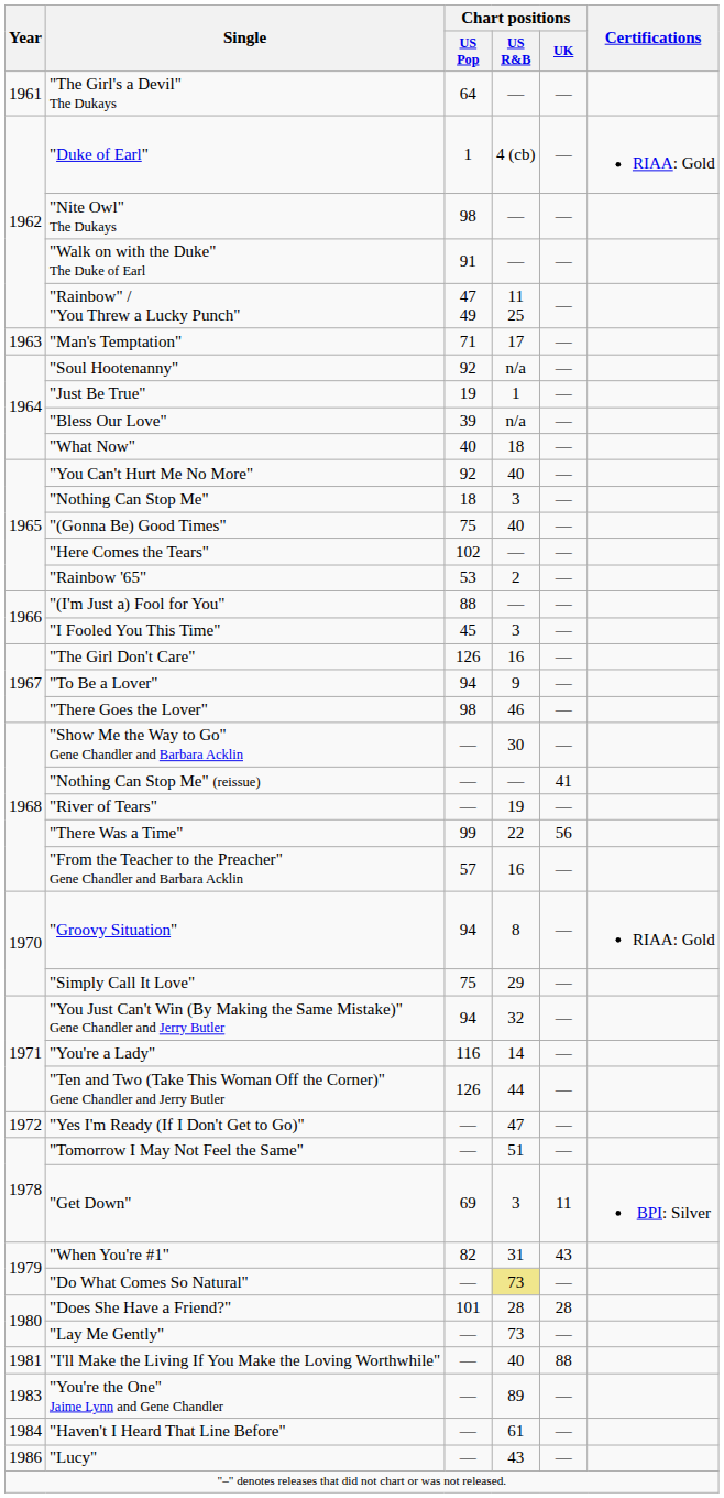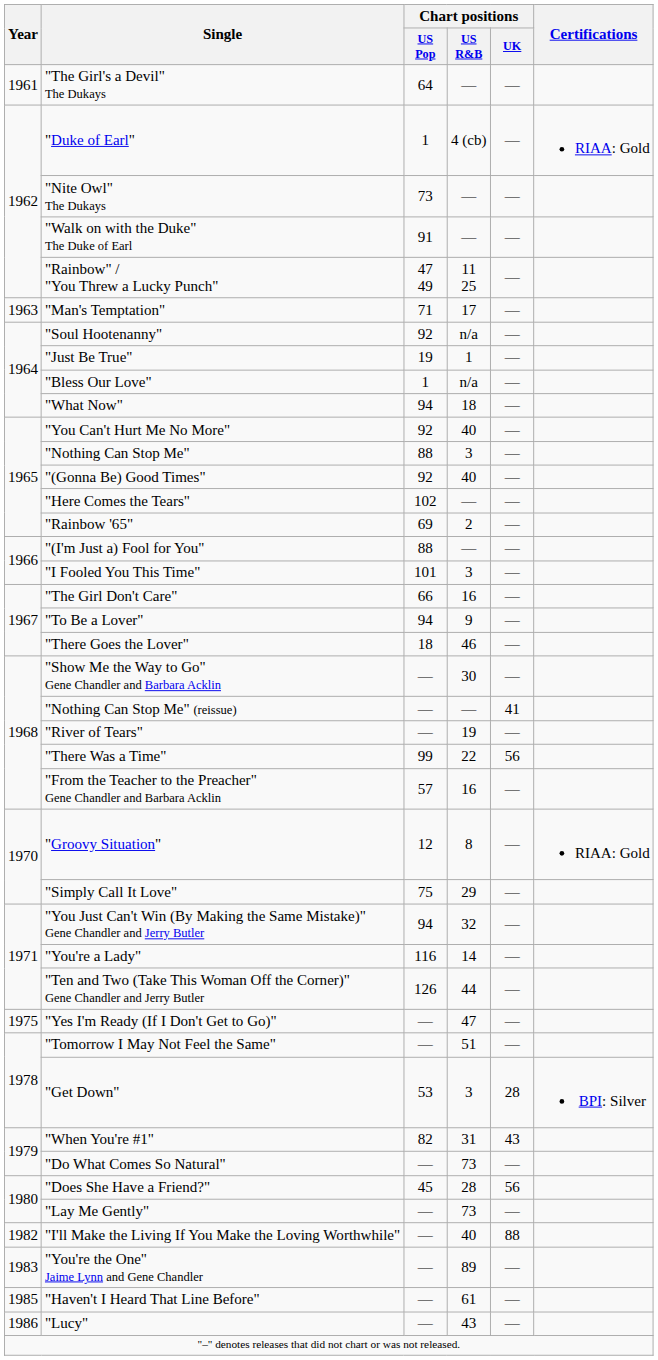"Nite Owl" The Dukays | Chart positions / US Pop: 98 -> 73
"Bless Our Love" | Chart positions / US Pop: 39 -> 1
"What Now" | Chart positions / US Pop: 40 -> 94
"Nothing Can Stop Me" | Chart positions / US Pop: 18 -> 88
"(Gonna Be) Good Times" | Chart positions / US Pop: 75 -> 92
"Rainbow '65" | Chart positions / US Pop: 53 -> 69
"I Fooled You This Time" | Chart positions / US Pop: 45 -> 101
"The Girl Don't Care" | Chart positions / US Pop: 126 -> 66
"There Goes the Lover" | Chart positions / US Pop: 98 -> 18
"Groovy Situation" | Chart positions / US Pop: 94 -> 12
"Yes I'm Ready (If I Don't Get to Go)" | Year: 1972 -> 1975
"Get Down" | Chart positions / US Pop: 69 -> 53
"Get Down" | Chart positions / UK: 11 -> 28
"Do What Comes So Natural" | Chart positions / US R&B: khaki background -> no background
"Does She Have a Friend?" | Chart positions / US Pop: 101 -> 45
"Does She Have a Friend?" | Chart positions / UK: 28 -> 56
"I'll Make the Living If You Make the Loving Worthwhile" | Year: 1981 -> 1982
"Haven't I Heard That Line Before" | Year: 1984 -> 1985
